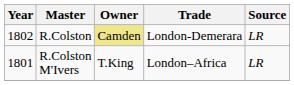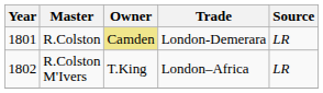R.Colston | Year: 1802 -> 1801
R.Colston M'Ivers | Year: 1801 -> 1802
